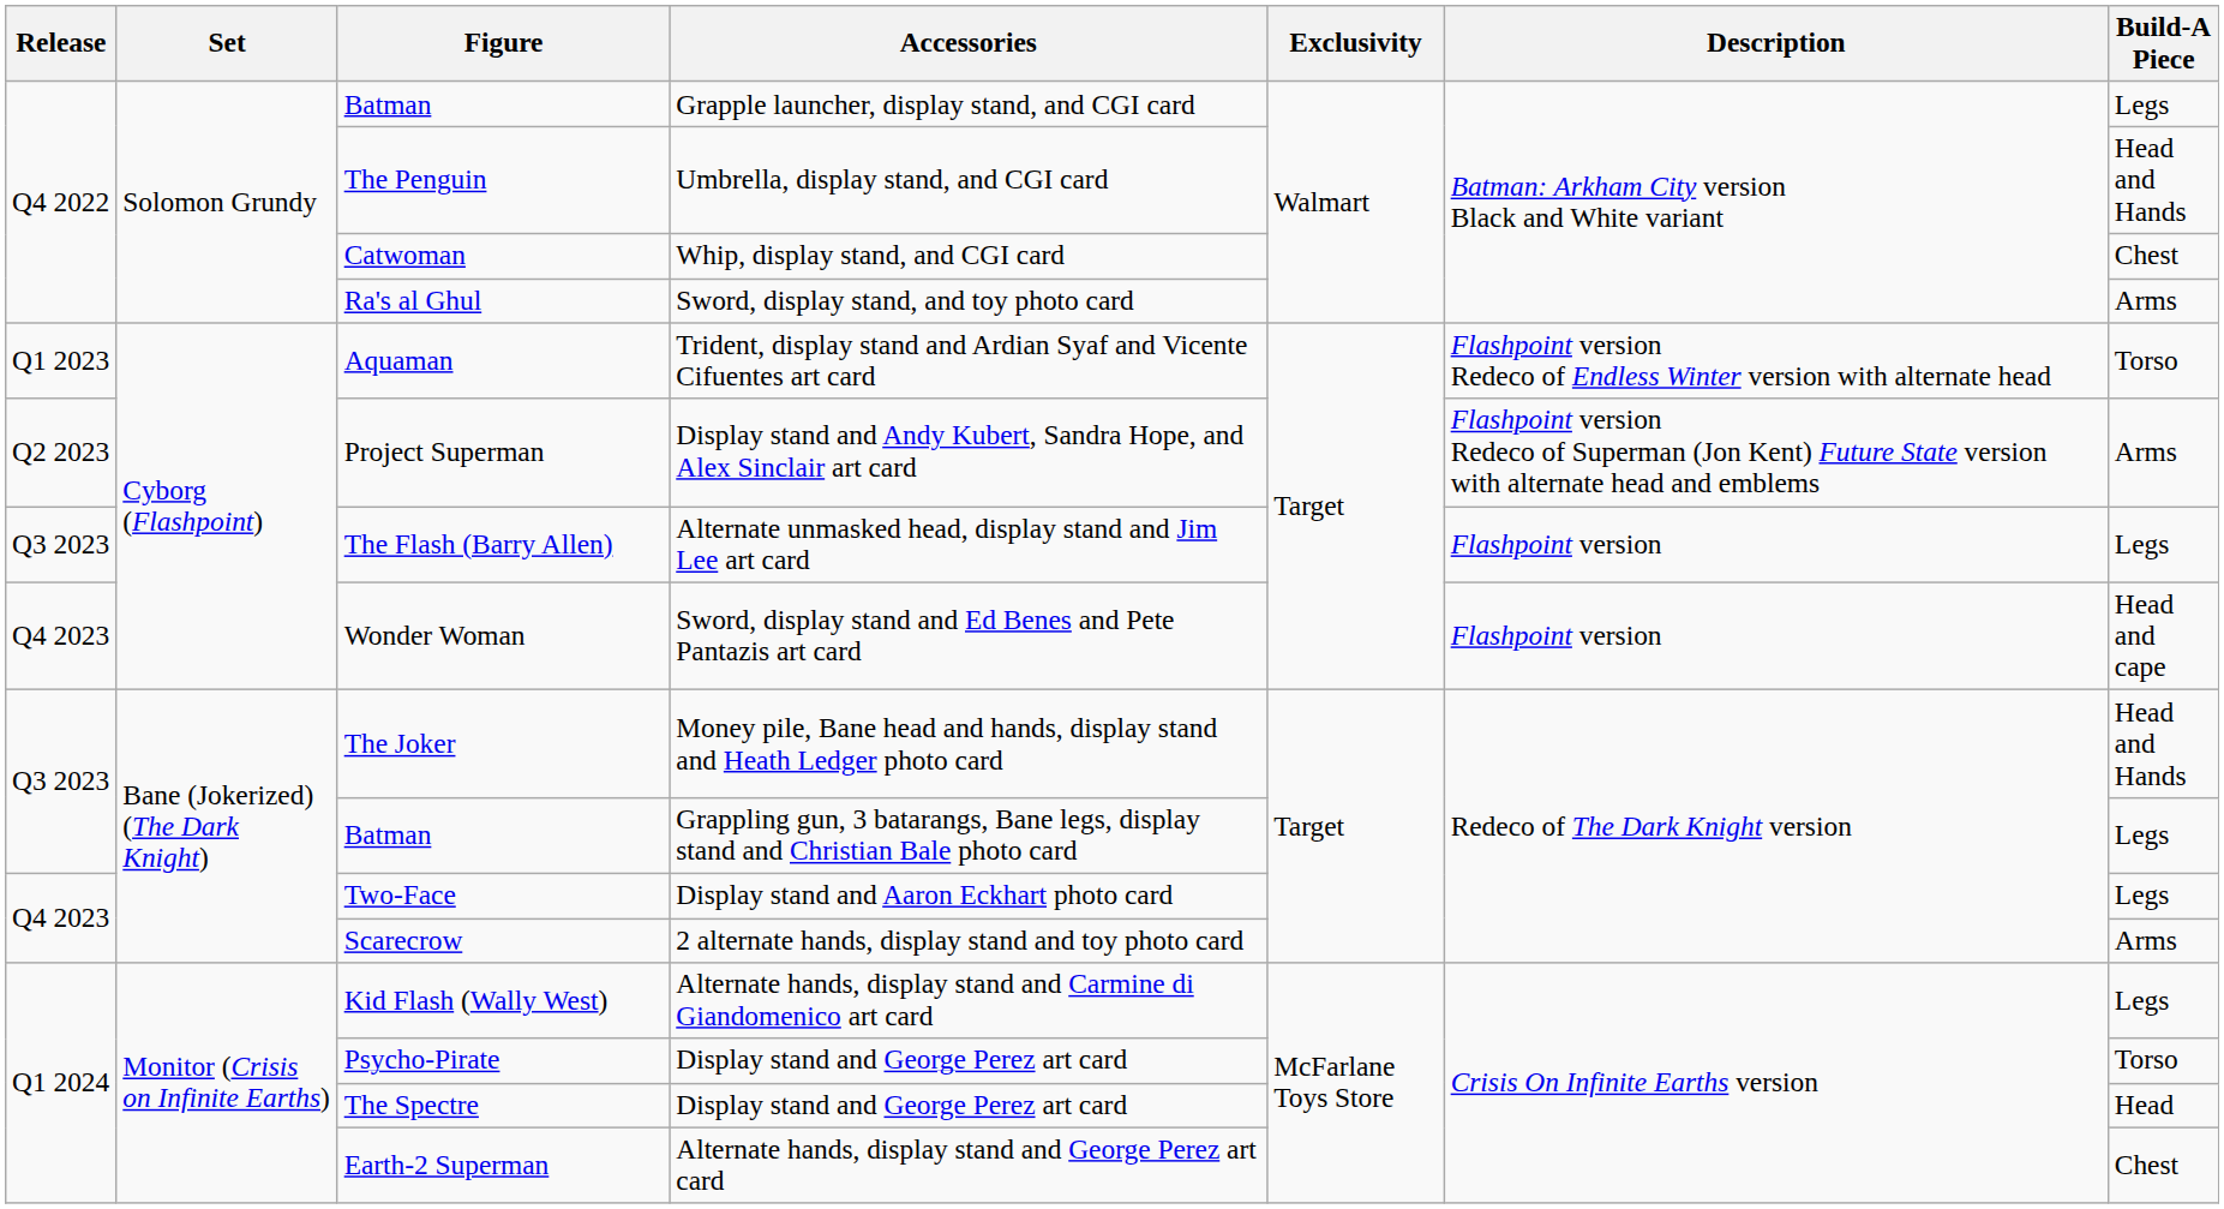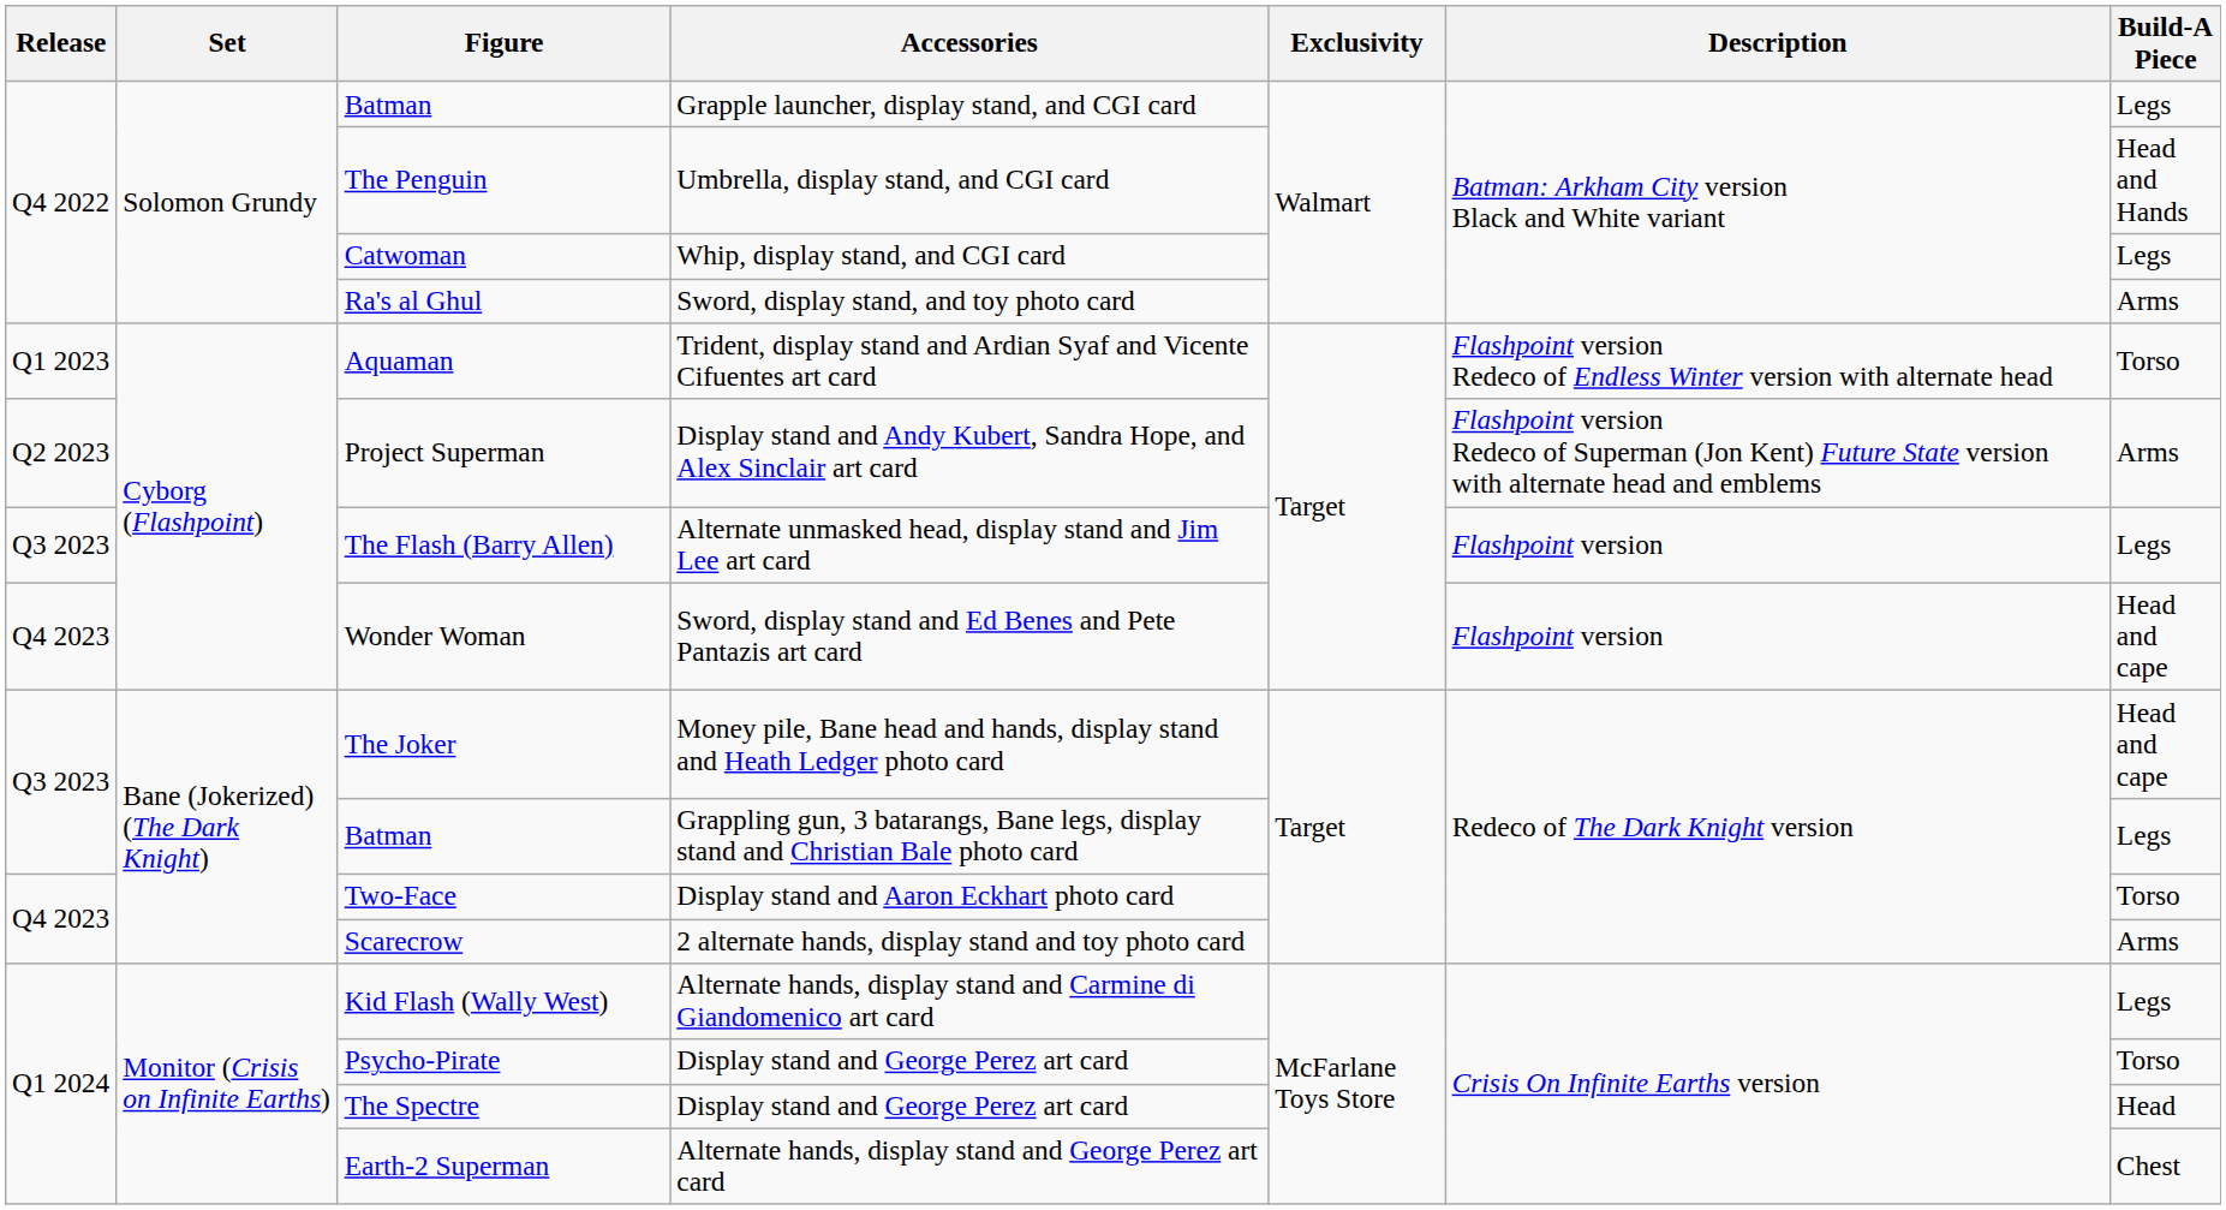Catwoman | Build-A Piece: Chest -> Legs
The Joker | Build-A Piece: Head and Hands -> Head and cape
Two-Face | Build-A Piece: Legs -> Torso
